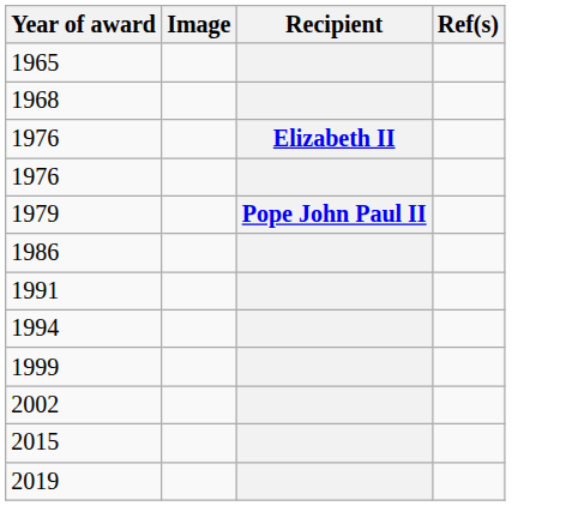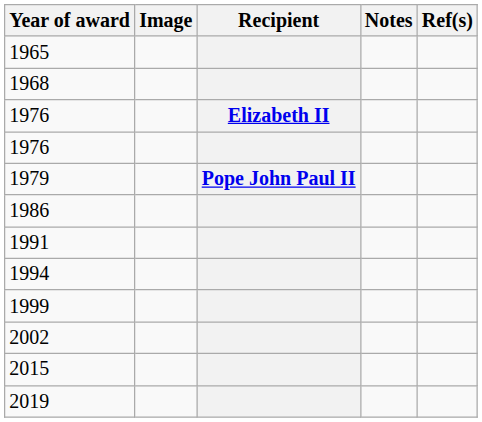+ column: Notes
